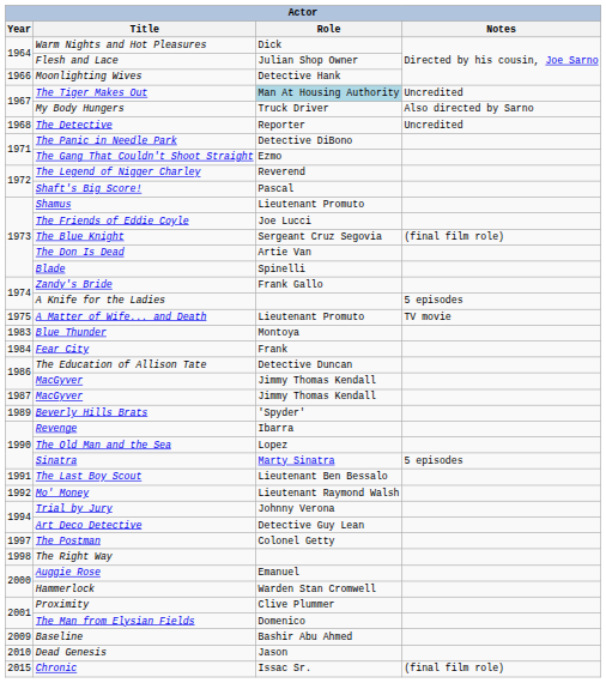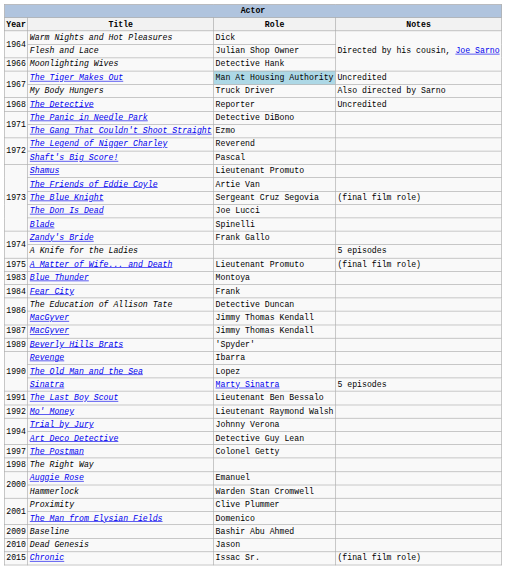The Friends of Eddie Coyle | Role: Joe Lucci -> Artie Van
The Don Is Dead | Role: Artie Van -> Joe Lucci
A Matter of Wife... and Death | Notes: TV movie -> (final film role)
